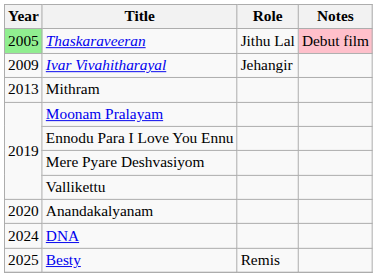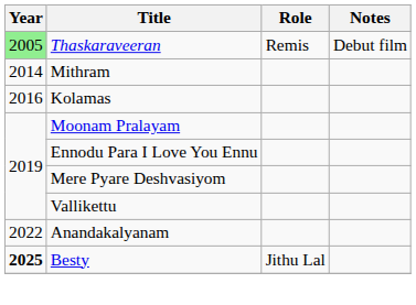Thaskaraveeran | Role: Jithu Lal -> Remis
Thaskaraveeran | Notes: pink background -> no background
- row: 2009 | Ivar Vivahitharayal | Jehangir
Mithram | Year: 2013 -> 2014
+ row: 2016 | Kolamas
Anandakalyanam | Year: 2020 -> 2022
- row: 2024 | DNA
Besty | Year: normal -> bold
Besty | Role: Remis -> Jithu Lal
